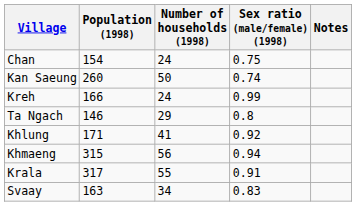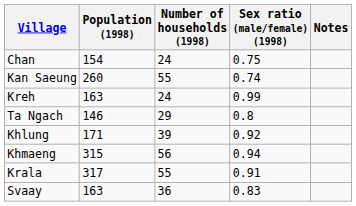Kan Saeung | Number of households (1998): 50 -> 55
Kreh | Population (1998): 166 -> 163
Khlung | Number of households (1998): 41 -> 39
Svaay | Number of households (1998): 34 -> 36
